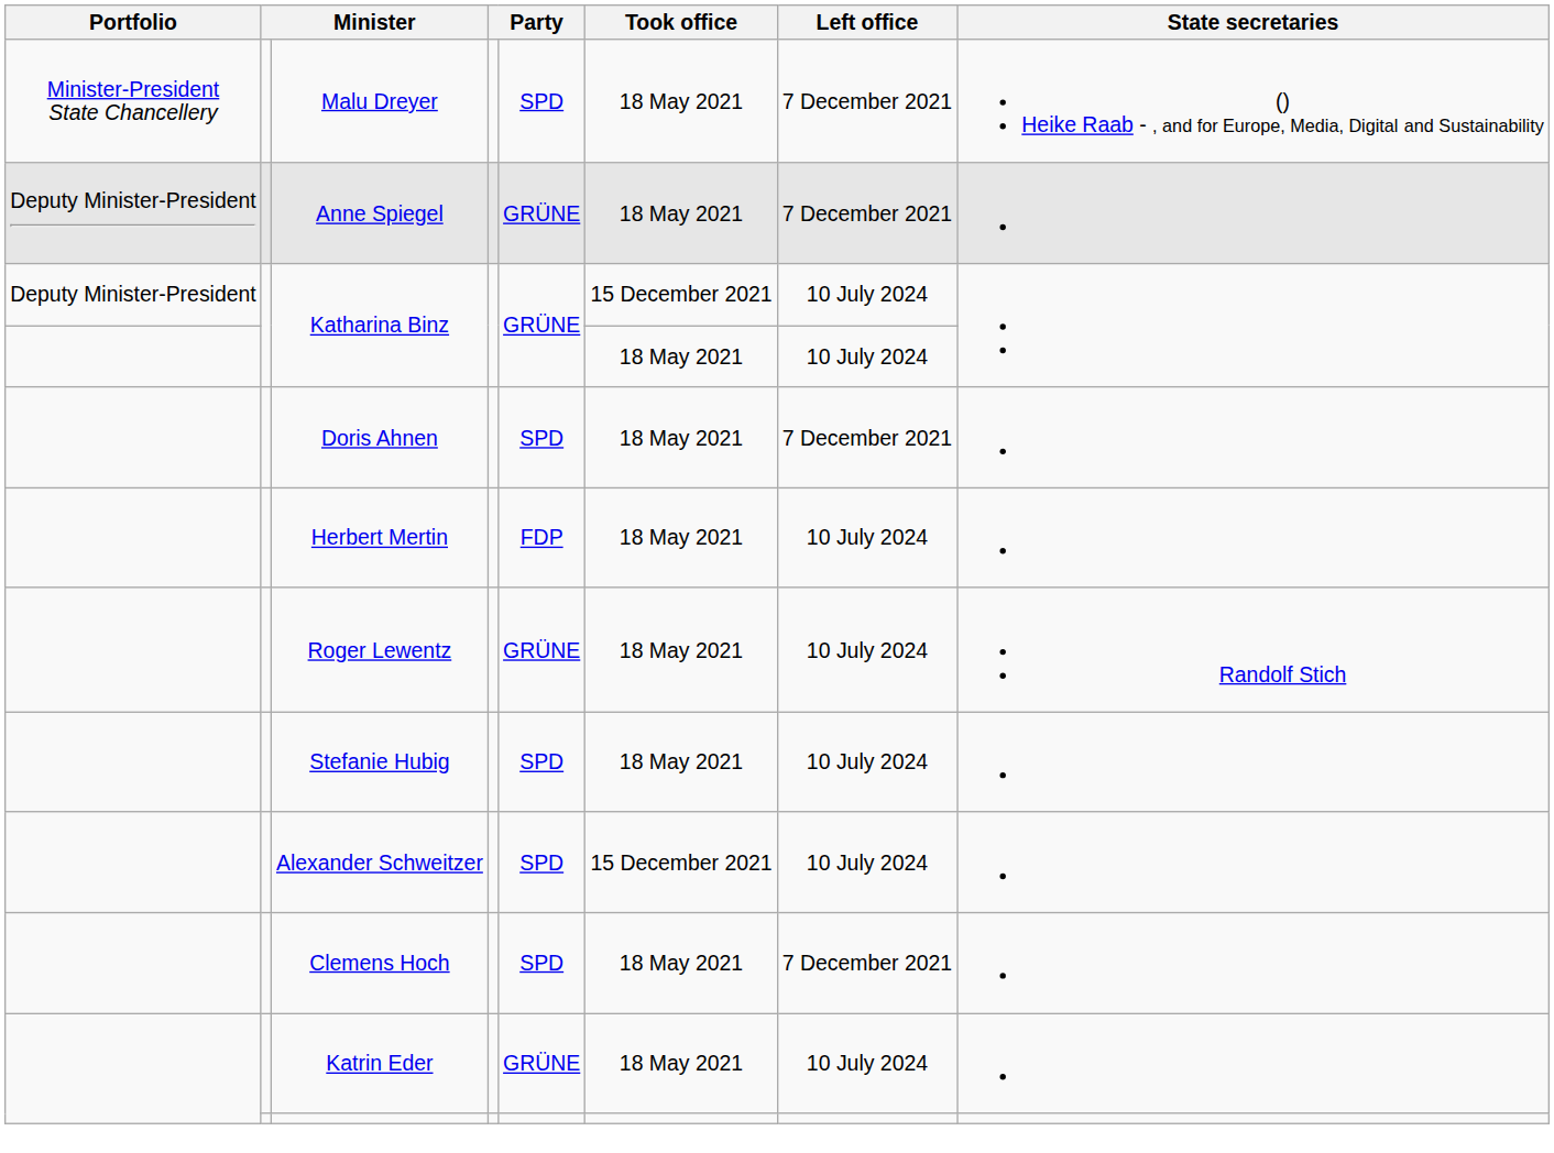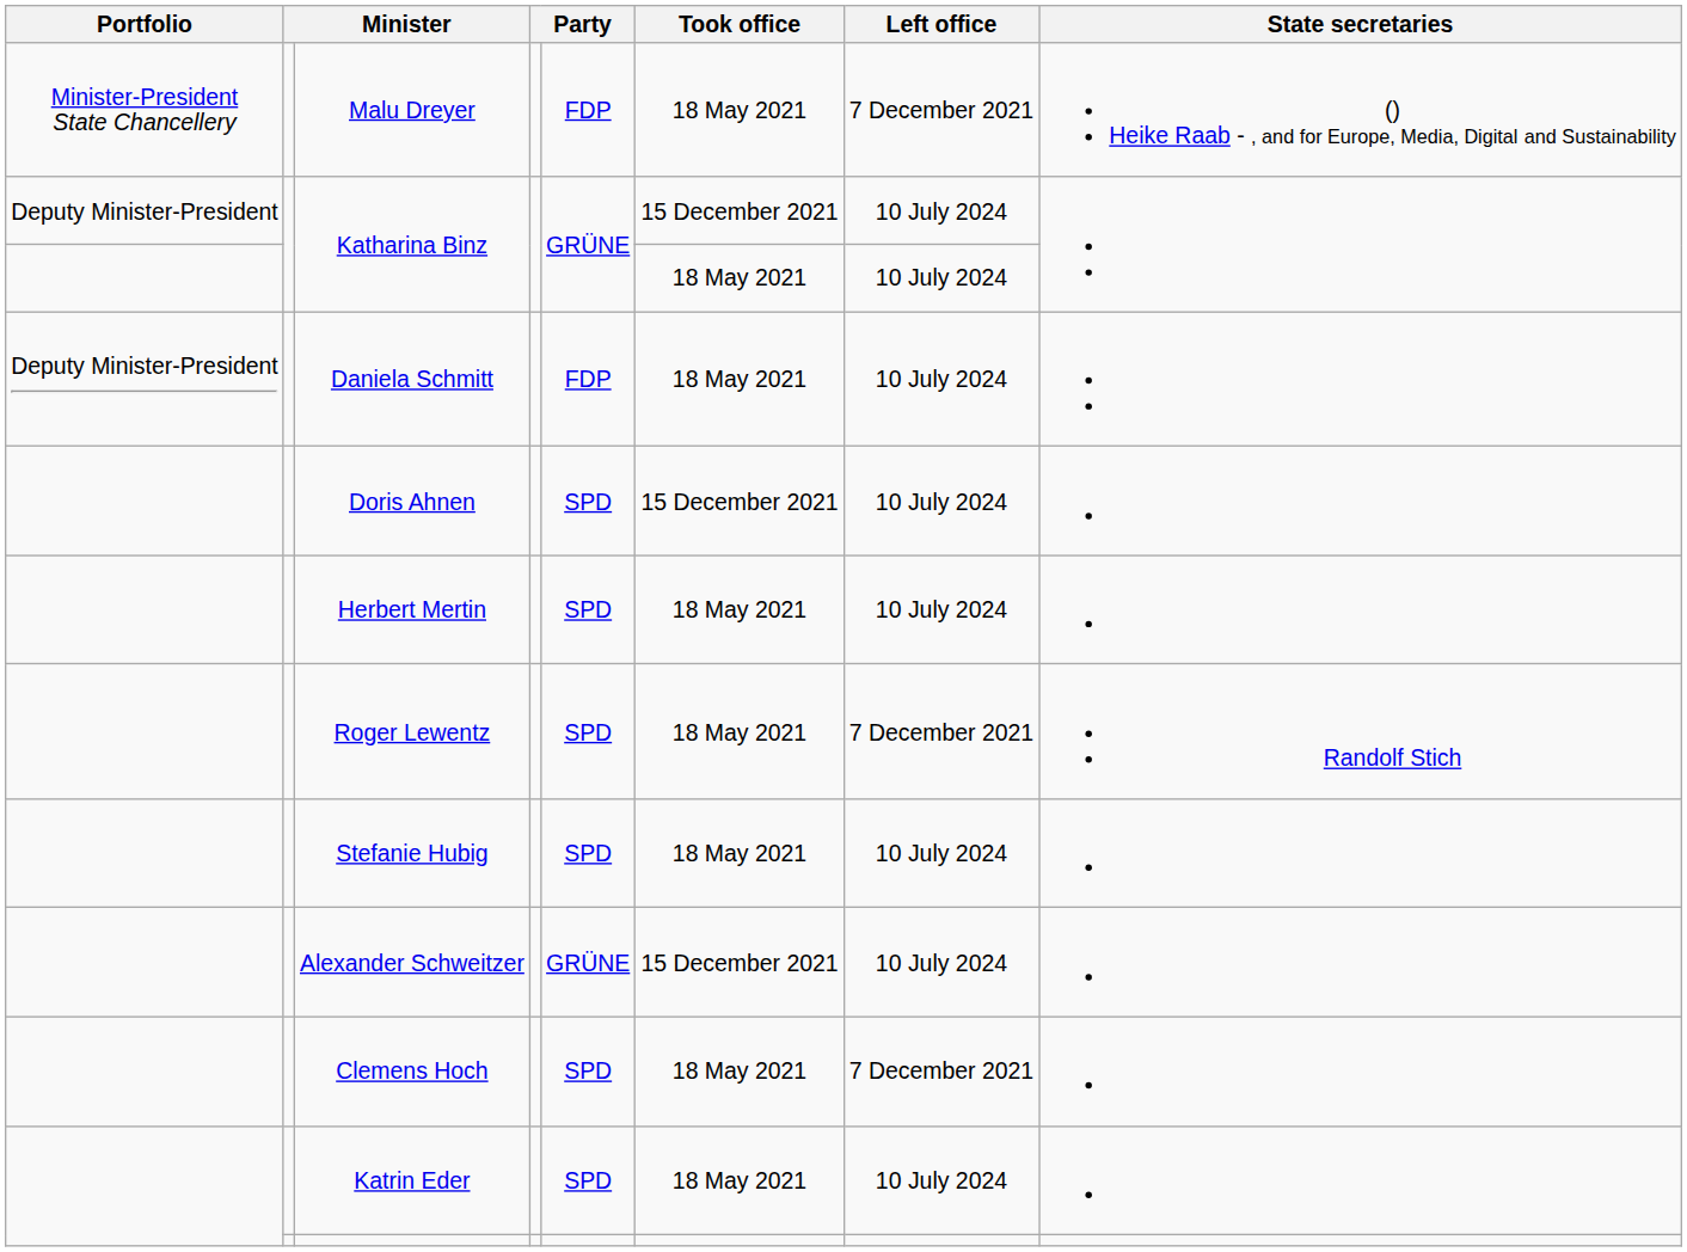Malu Dreyer | column 5: SPD -> FDP
- row: Deputy Minister-President | Anne Spiegel | GRÜNE | 18 May 2021 | 7 December 2021
+ row: Deputy Minister-President | Daniela Schmitt | FDP | 18 May 2021 | 10 July 2024
Doris Ahnen | Took office: 18 May 2021 -> 15 December 2021
Doris Ahnen | Left office: 7 December 2021 -> 10 July 2024
Herbert Mertin | column 5: FDP -> SPD
Roger Lewentz | column 5: GRÜNE -> SPD
Roger Lewentz | Left office: 10 July 2024 -> 7 December 2021
Alexander Schweitzer | column 5: SPD -> GRÜNE
Katrin Eder | column 5: GRÜNE -> SPD
